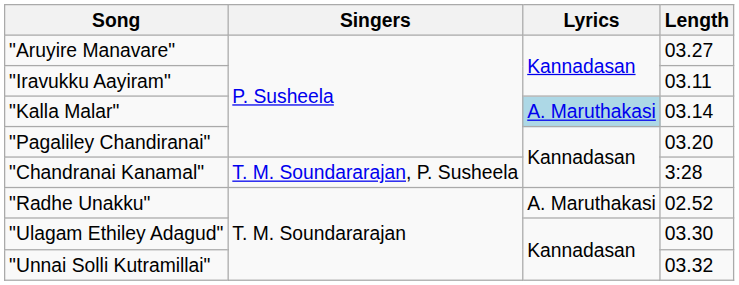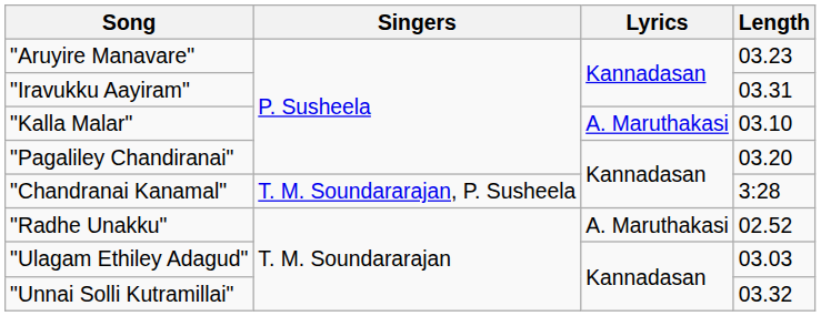"Aruyire Manavare" | Length: 03.27 -> 03.23
"Iravukku Aayiram" | Length: 03.11 -> 03.31
"Kalla Malar" | Lyrics: lightblue background -> no background
"Kalla Malar" | Length: 03.14 -> 03.10
"Ulagam Ethiley Adagud" | Length: 03.30 -> 03.03
